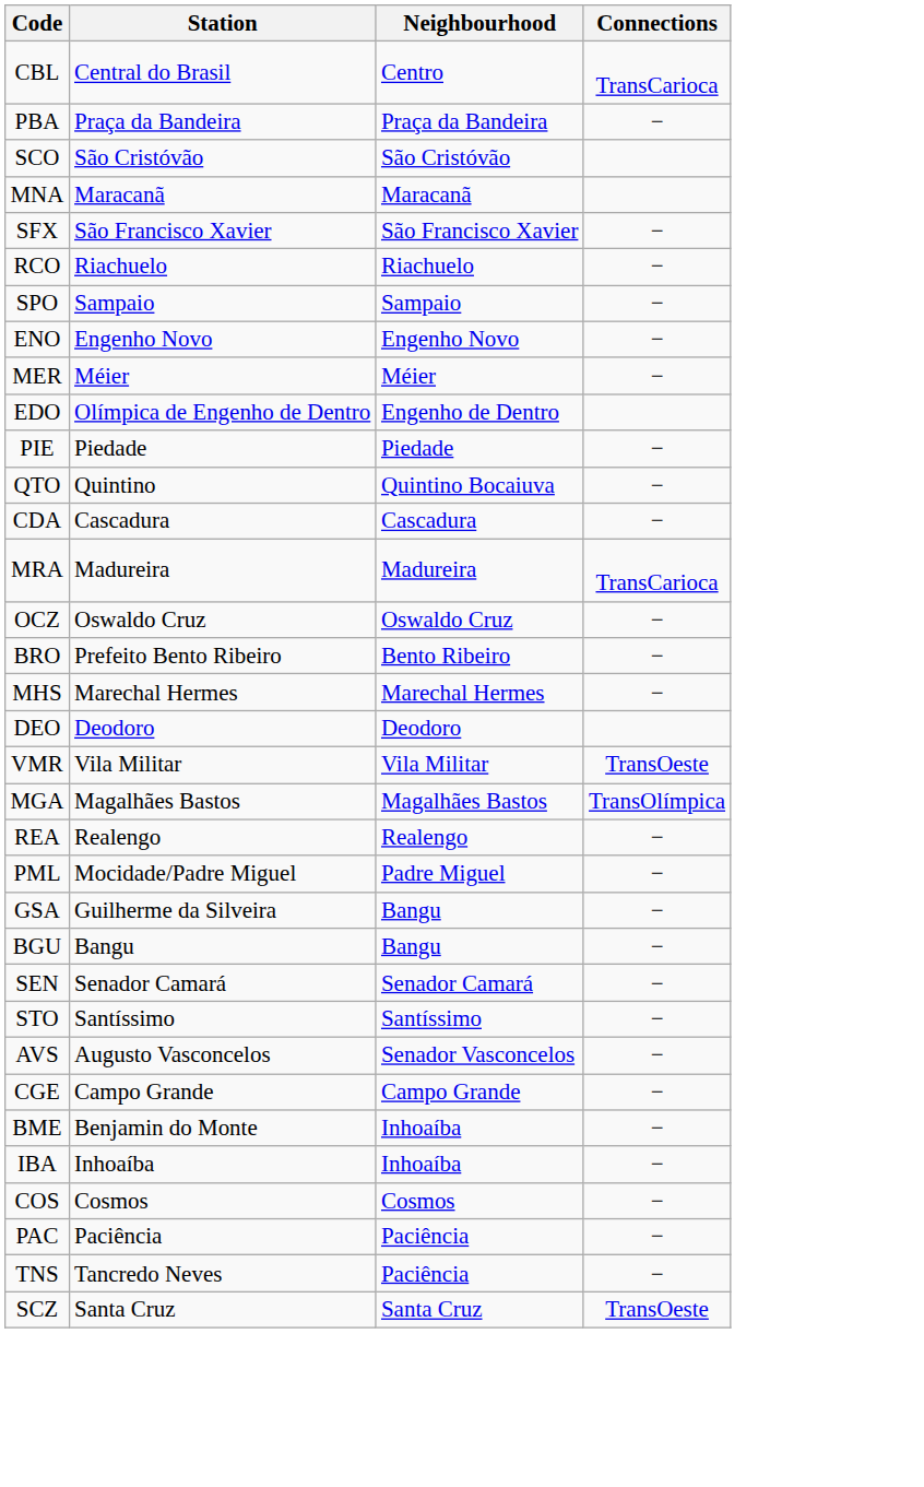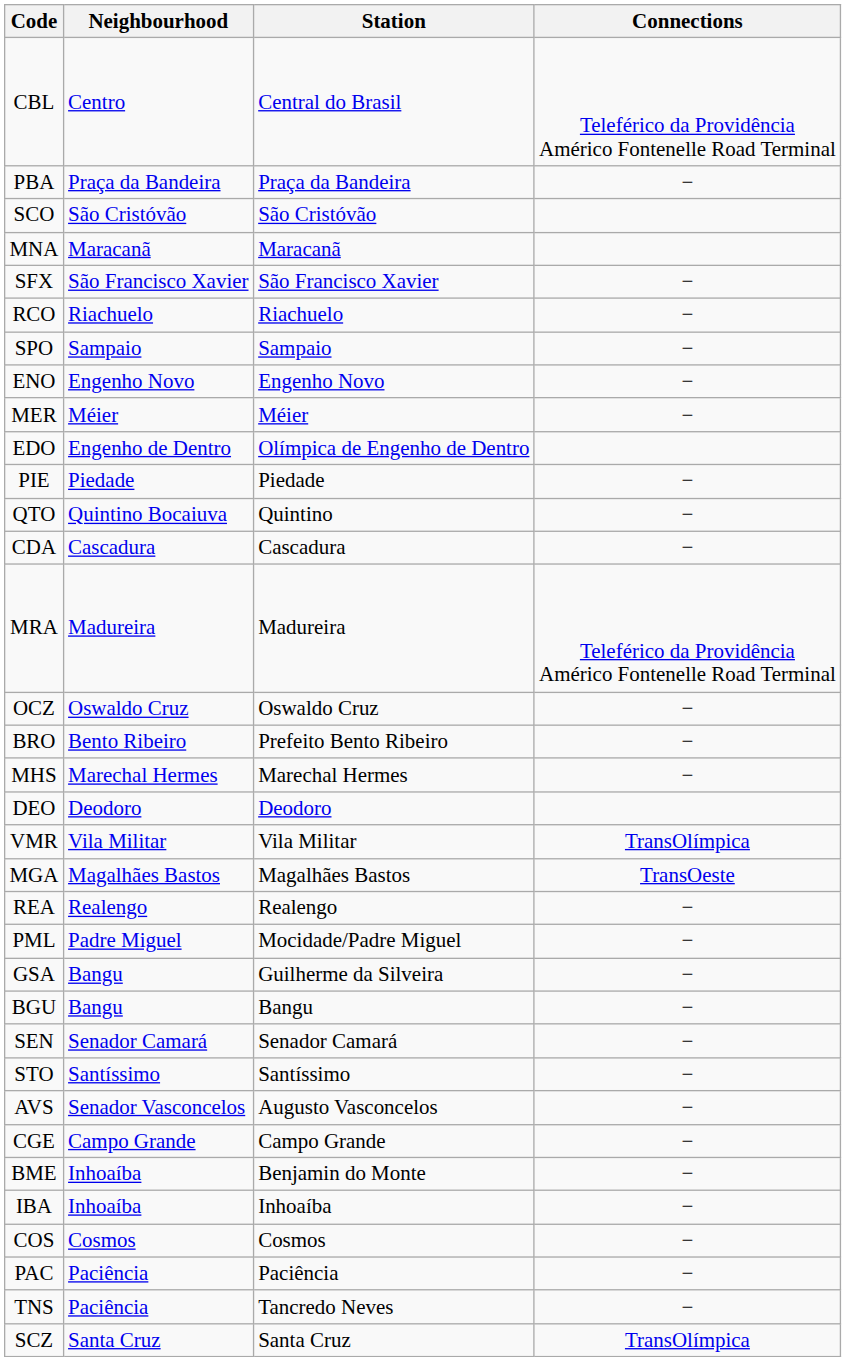columns swapped: Station <-> Neighbourhood
CBL | Connections: TransCarioca -> Teleférico da Providência Américo Fontenelle Road Terminal
MRA | Connections: TransCarioca -> Teleférico da Providência Américo Fontenelle Road Terminal
VMR | Connections: TransOeste -> TransOlímpica
MGA | Connections: TransOlímpica -> TransOeste
SCZ | Connections: TransOeste -> TransOlímpica
